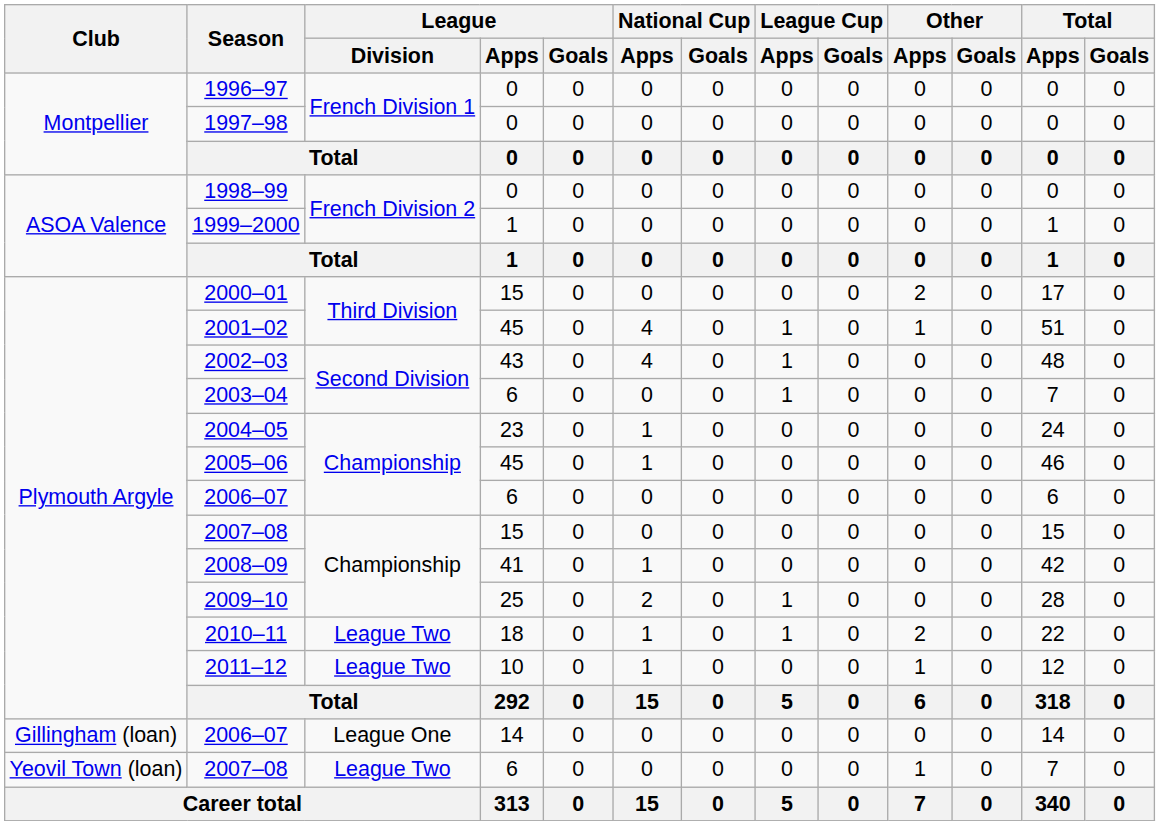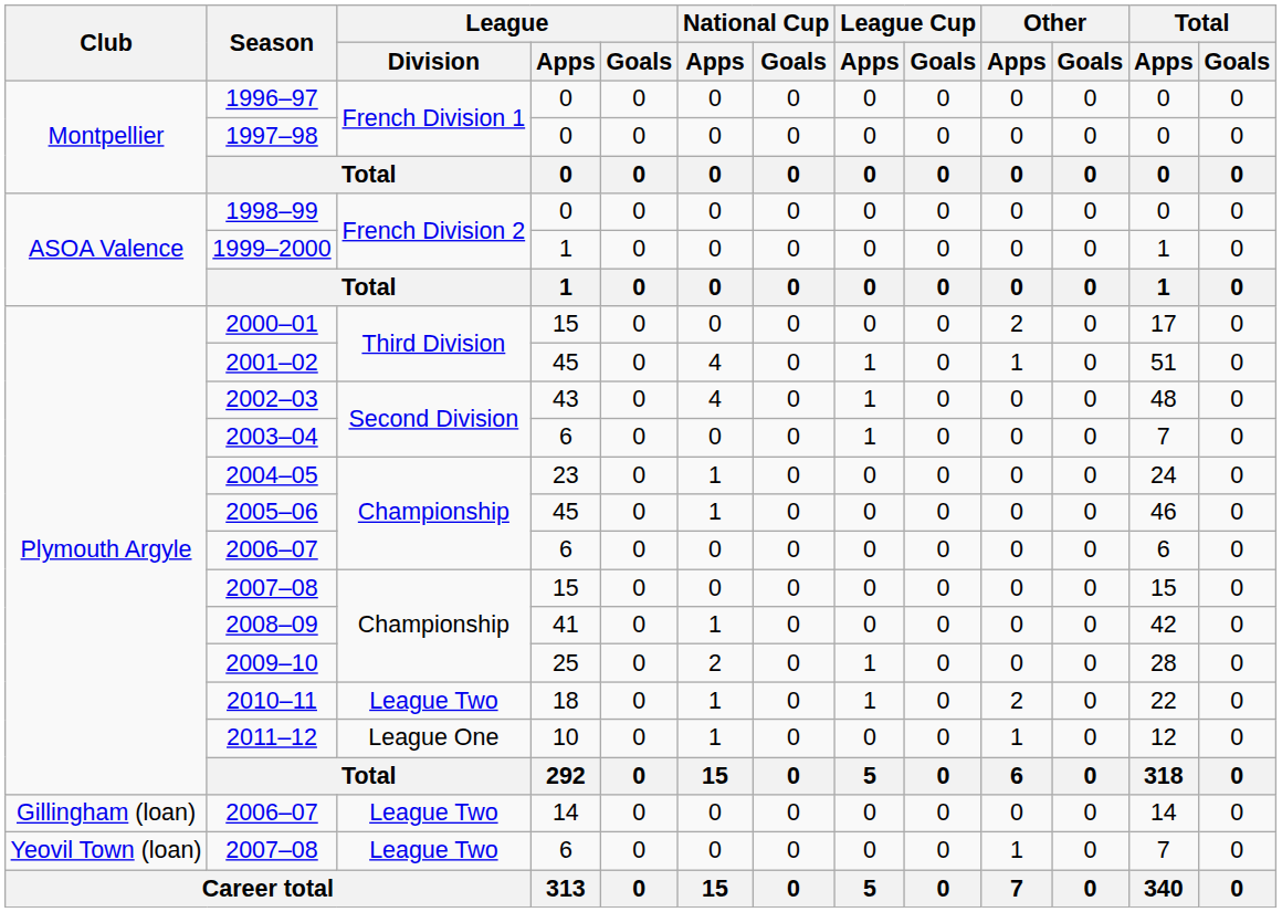2011–12 | League / Division: League Two -> League One
2006–07 / 14 | League / Division: League One -> League Two
